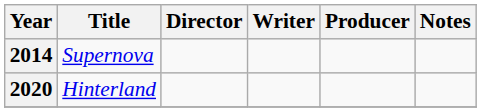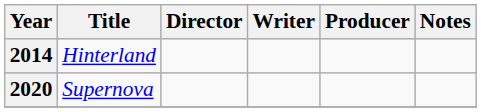2014 | Title: Supernova -> Hinterland
2020 | Title: Hinterland -> Supernova
